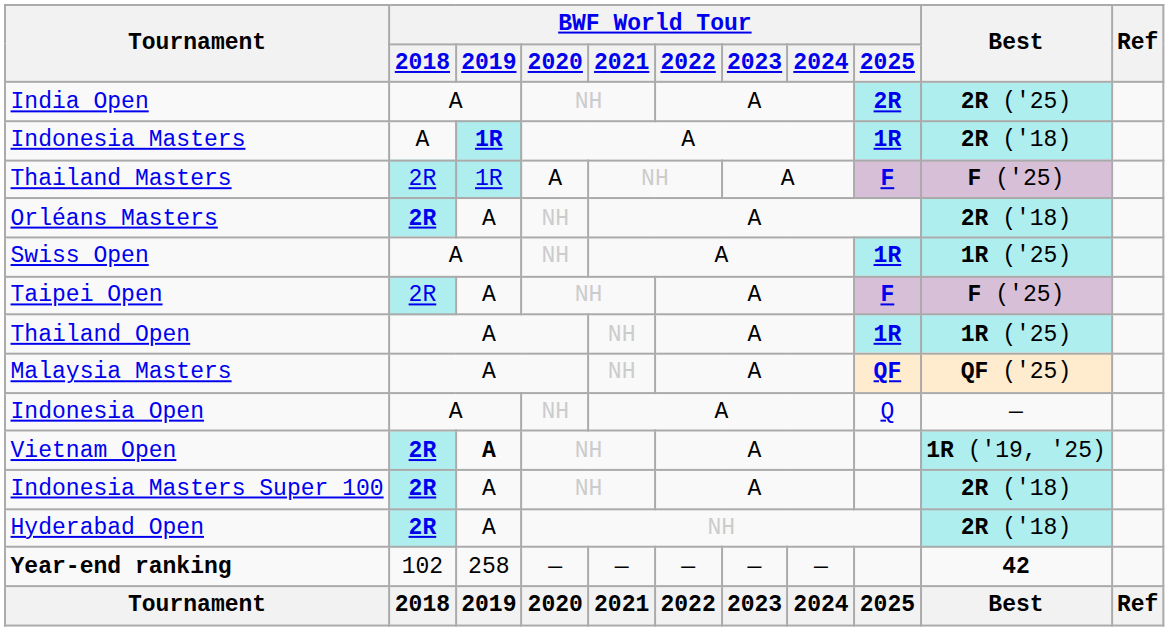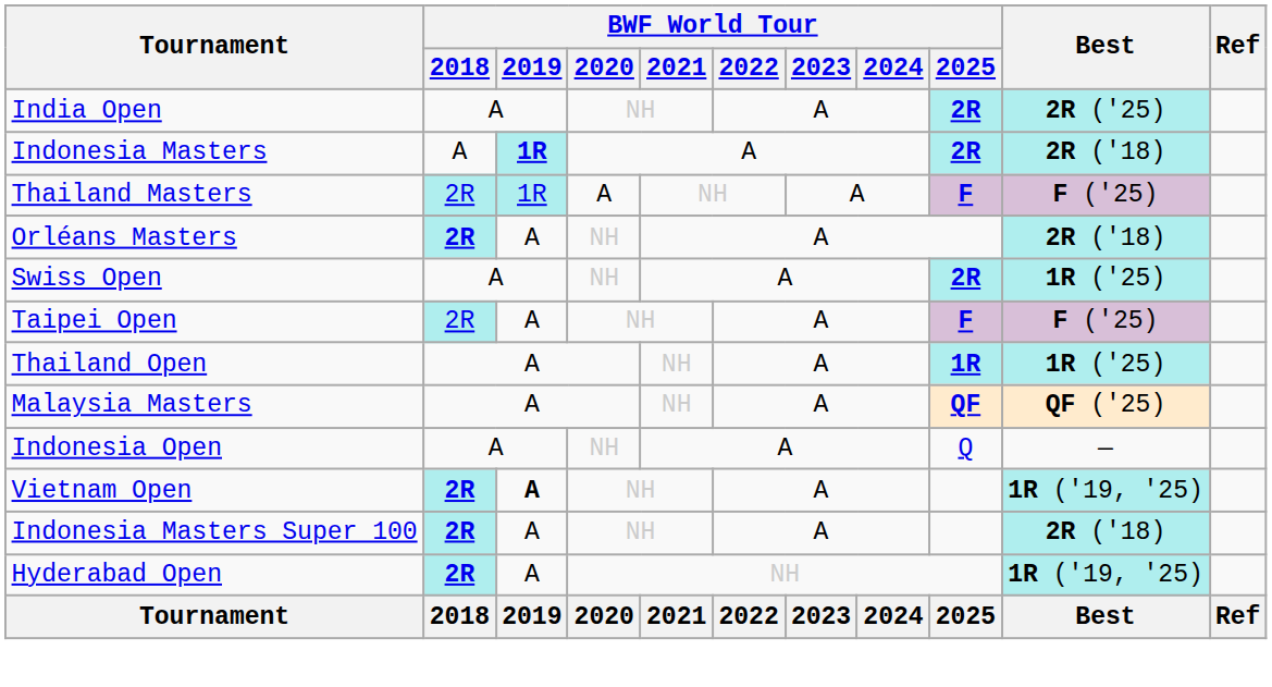Indonesia Masters | BWF World Tour / 2025: 1R -> 2R
Swiss Open | BWF World Tour / 2025: 1R -> 2R
Hyderabad Open | Best: 2R ('18) -> 1R ('19, '25)
- row: Year-end ranking | 102 | 258 | — | — | — | — | — | 42
